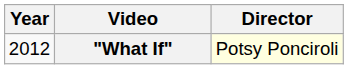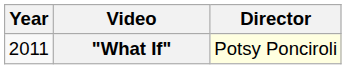"What If" | Year: 2012 -> 2011
